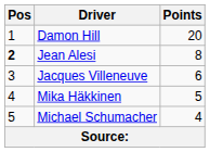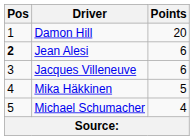Jean Alesi | Points: 8 -> 6
